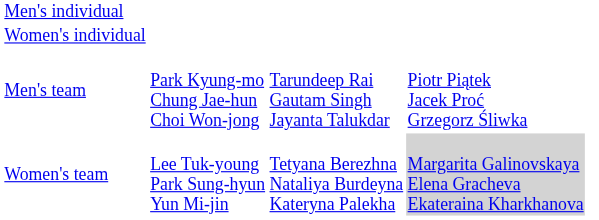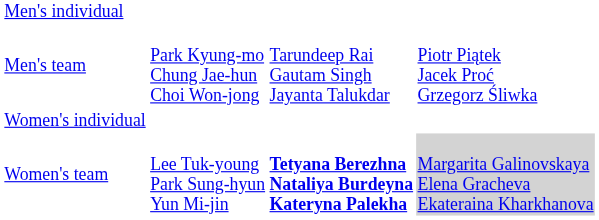rows swapped: Women's individual <-> Men's team
Women's team | column 3: normal -> bold
